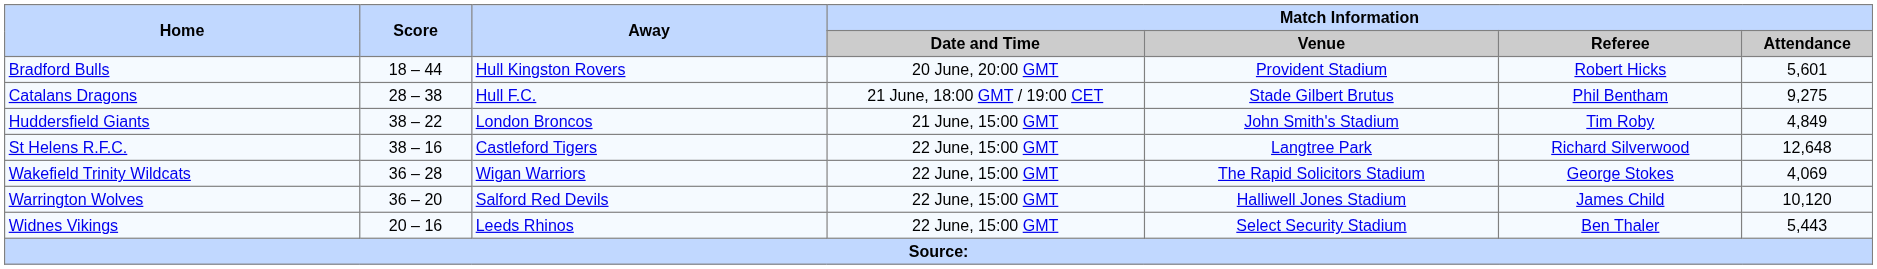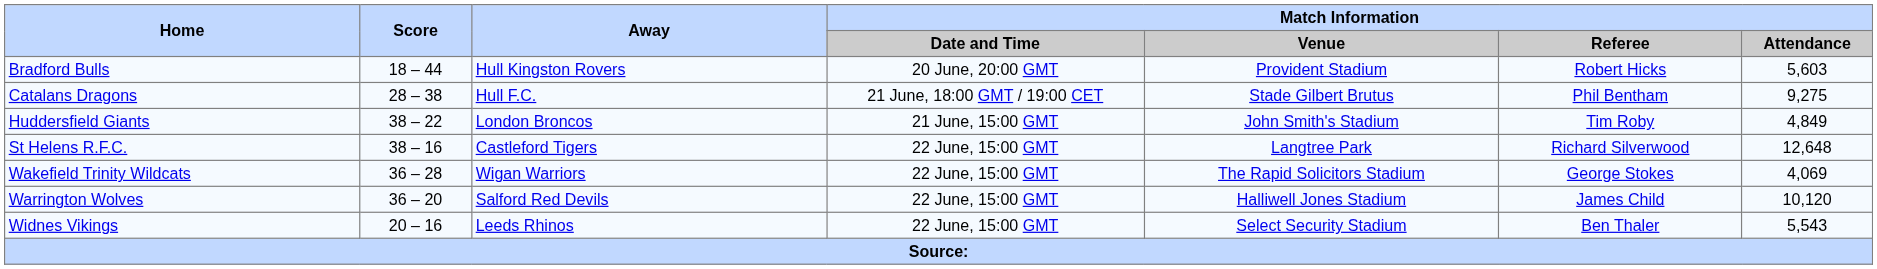Bradford Bulls | Match Information / Attendance: 5,601 -> 5,603
Widnes Vikings | Match Information / Attendance: 5,443 -> 5,543
